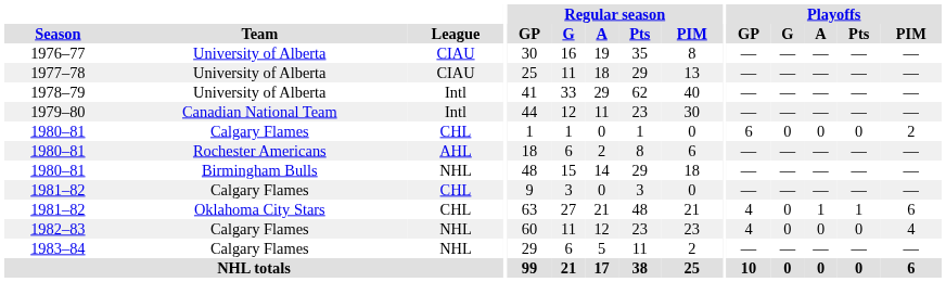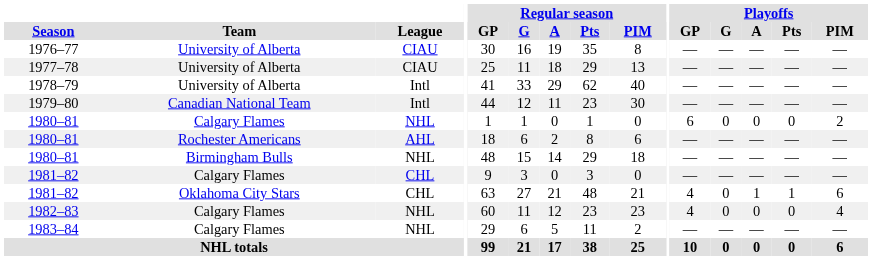1980–81 / Calgary Flames | League: CHL -> NHL
